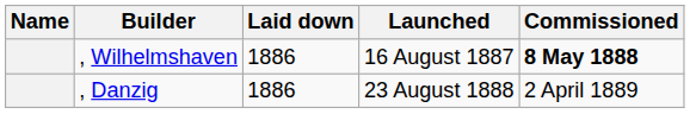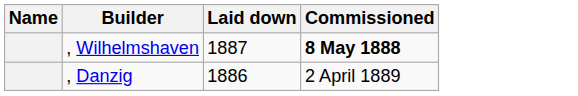- column: Launched | 16 August 1887 | 23 August 1888
, Wilhelmshaven | Laid down: 1886 -> 1887
